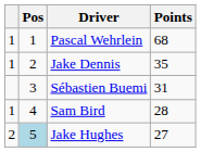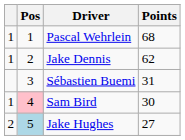Jake Dennis | Points: 35 -> 62
Sam Bird | Pos: no background -> pink background
Sam Bird | Points: 28 -> 30
